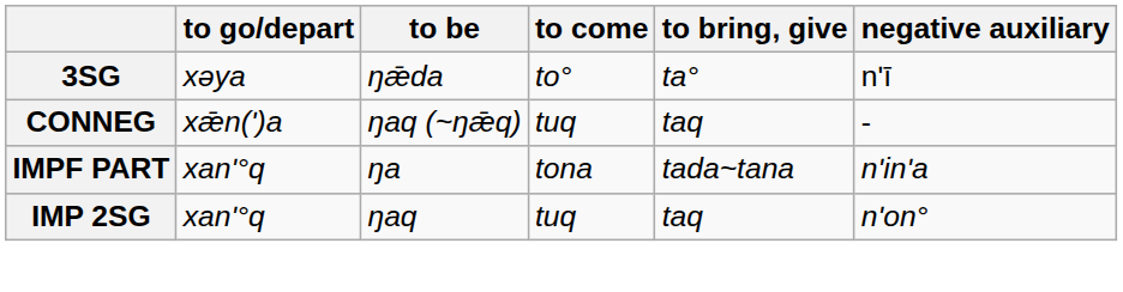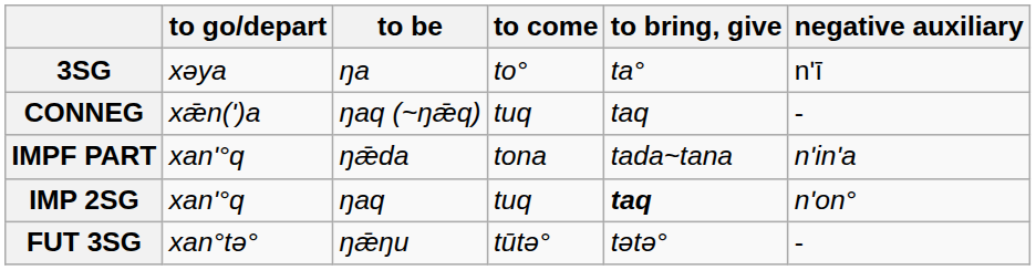3SG | to be: ŋǣda -> ŋa
IMPF PART | to be: ŋa -> ŋǣda
IMP 2SG | to bring, give: normal -> bold
+ row: FUT 3SG | xan°tə° | ŋǣŋu | tūtə° | tətə° | -
